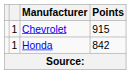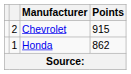Chevrolet | column 2: 1 -> 2
Honda | Points: 842 -> 862
